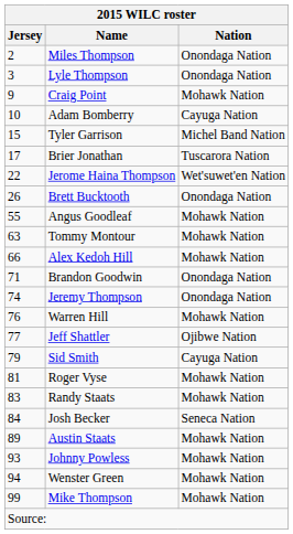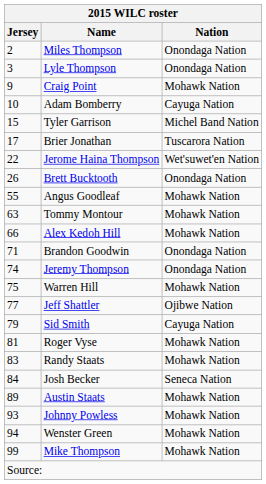Warren Hill | Jersey: 76 -> 75
